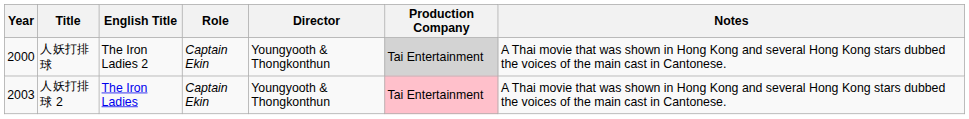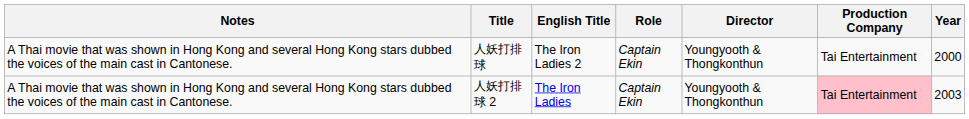columns swapped: Year <-> Notes
人妖打排球 | Production Company: lightgrey background -> no background
